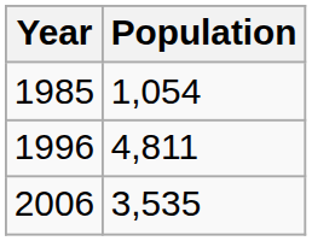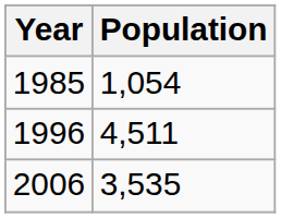1996 | Population: 4,811 -> 4,511
